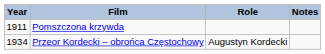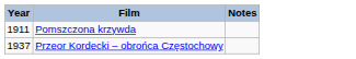- column: Role | Augustyn Kordecki
Przeor Kordecki – obrońca Częstochowy | Year: 1934 -> 1937
